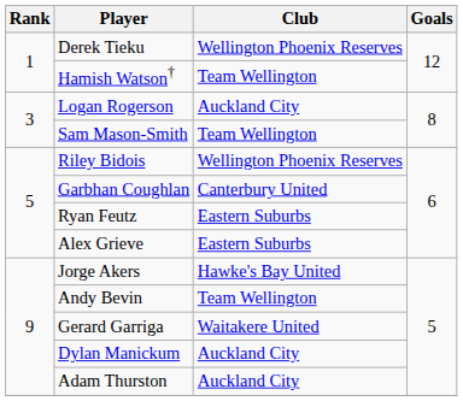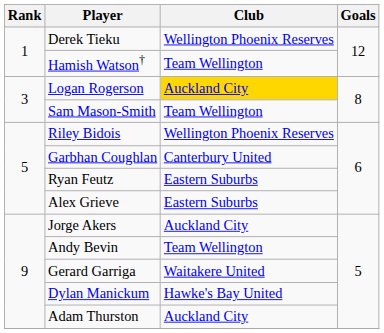Logan Rogerson | Club: no background -> gold background
Jorge Akers | Club: Hawke's Bay United -> Auckland City
Dylan Manickum | Club: Auckland City -> Hawke's Bay United
